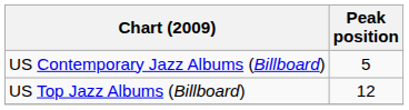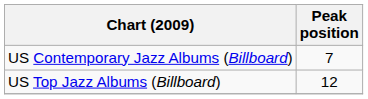US Contemporary Jazz Albums (Billboard) | Peak position: 5 -> 7
